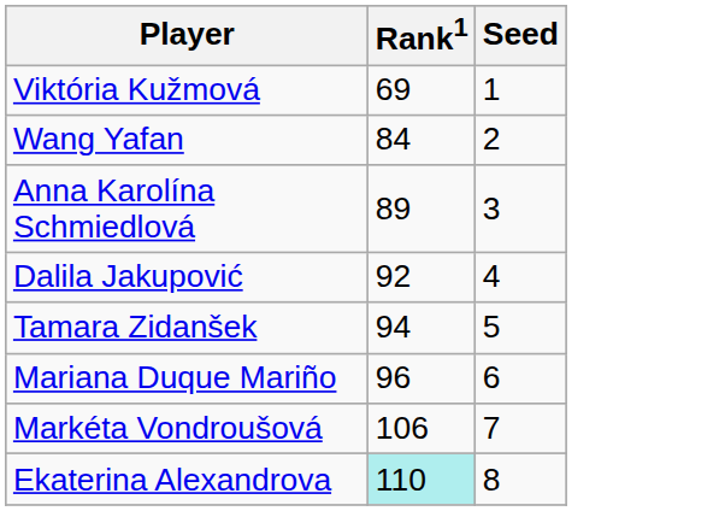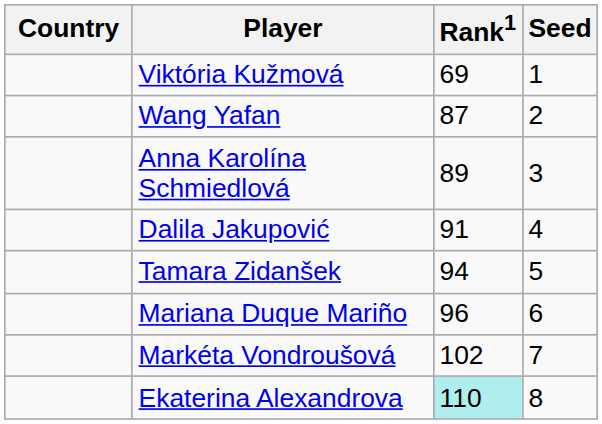+ column: Country
Wang Yafan | Rank1: 84 -> 87
Dalila Jakupović | Rank1: 92 -> 91
Markéta Vondroušová | Rank1: 106 -> 102
